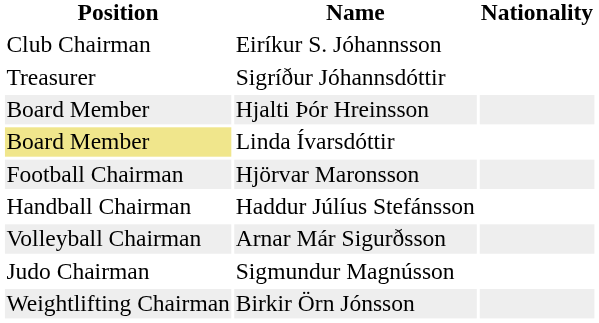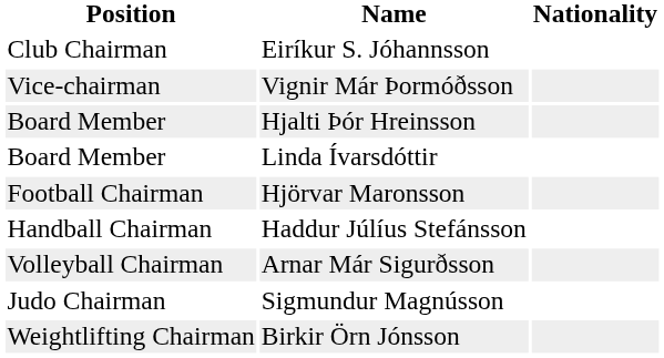+ row: Vice-chairman | Vignir Már Þormóðsson
- row: Treasurer | Sigríður Jóhannsdóttir
Linda Ívarsdóttir | Position: khaki background -> no background
